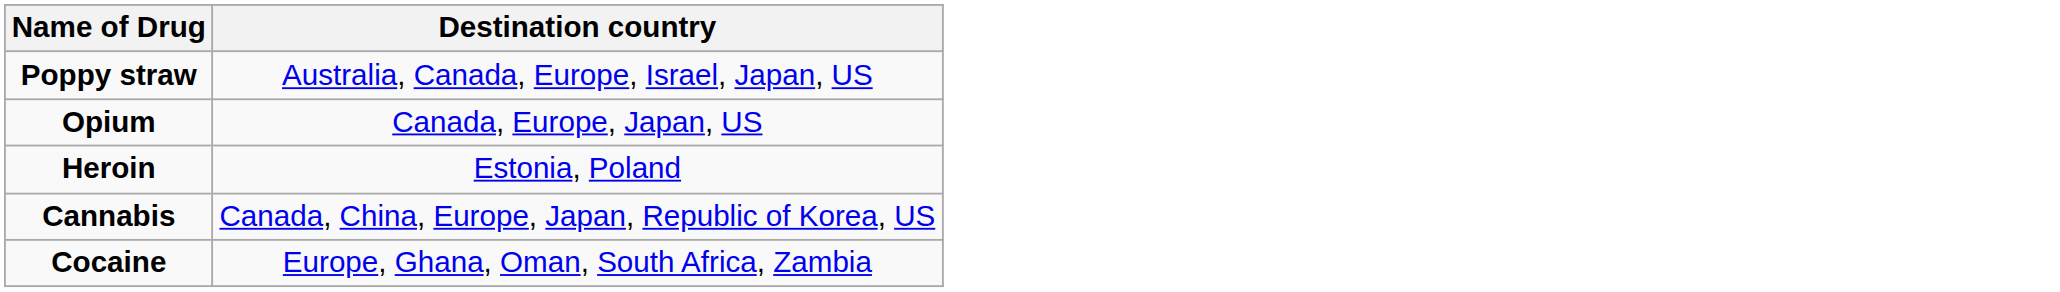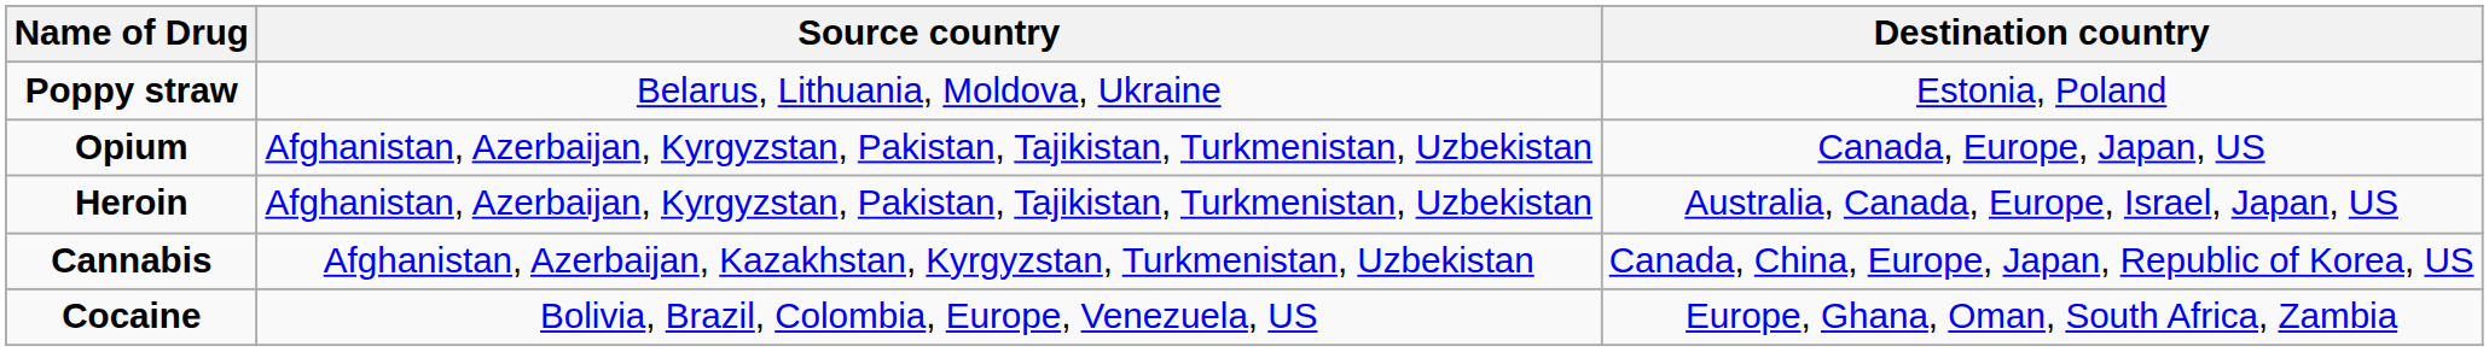+ column: Source country | Belarus, Lithuania, Moldova, Ukraine | Afghanistan, Azerbaijan, Kyrgyzstan, Pakistan, Tajikistan, Turkmenistan, Uzbekistan | Afghanistan, Azerbaijan, Kyrgyzstan, Pakistan, Tajikistan, Turkmenistan, Uzbekistan | Afghanistan, Azerbaijan, Kazakhstan, Kyrgyzstan, Turkmenistan, Uzbekistan | Bolivia, Brazil, Colombia, Europe, Venezuela, US
Poppy straw | Destination country: Australia, Canada, Europe, Israel, Japan, US -> Estonia, Poland
Heroin | Destination country: Estonia, Poland -> Australia, Canada, Europe, Israel, Japan, US
